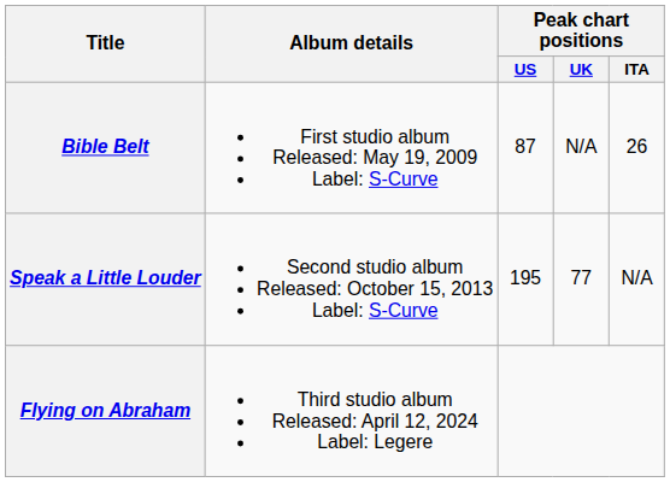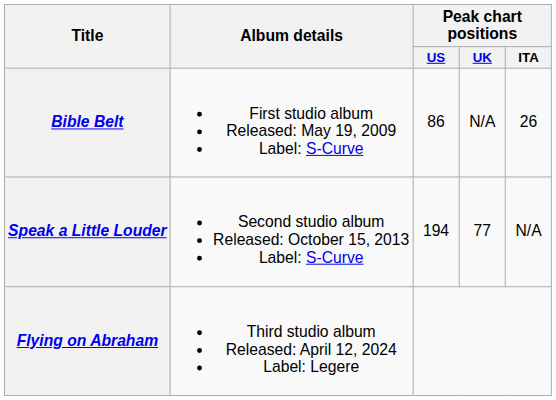Bible Belt | Peak chart positions / US: 87 -> 86
Speak a Little Louder | Peak chart positions / US: 195 -> 194
